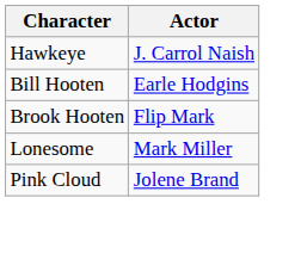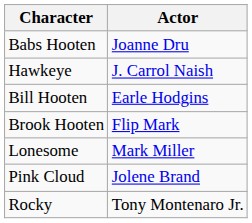+ row: Babs Hooten | Joanne Dru
+ row: Rocky | Tony Montenaro Jr.
